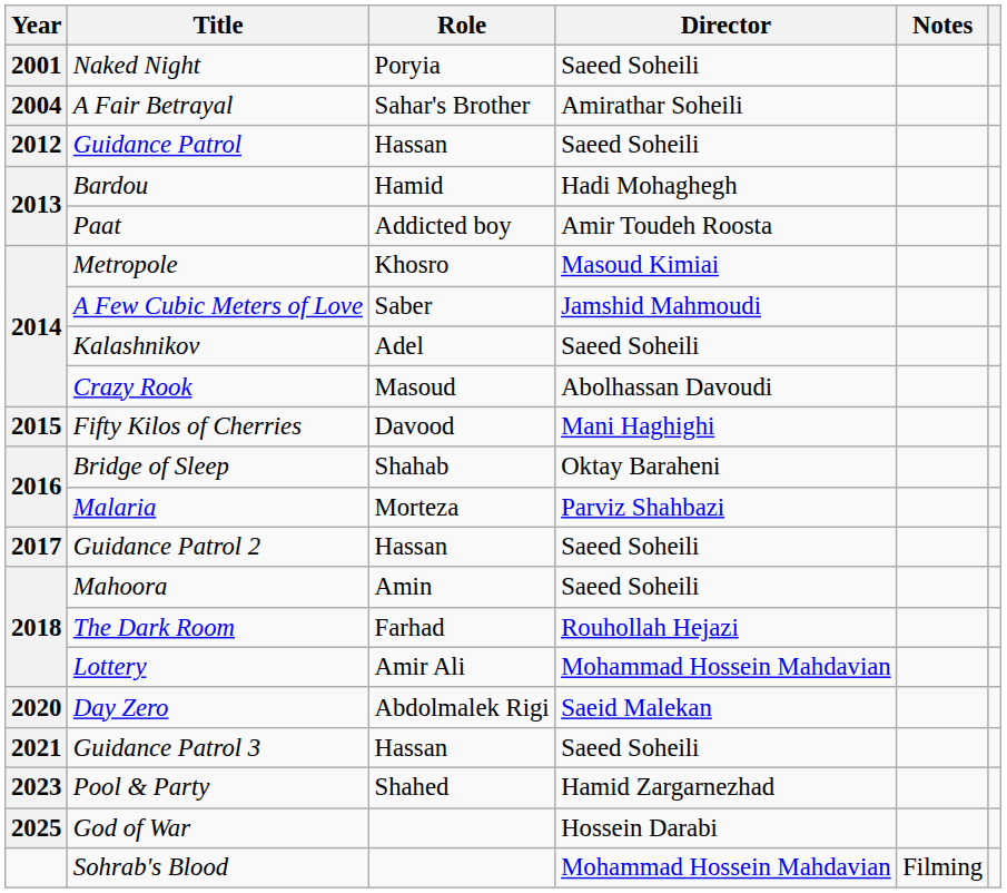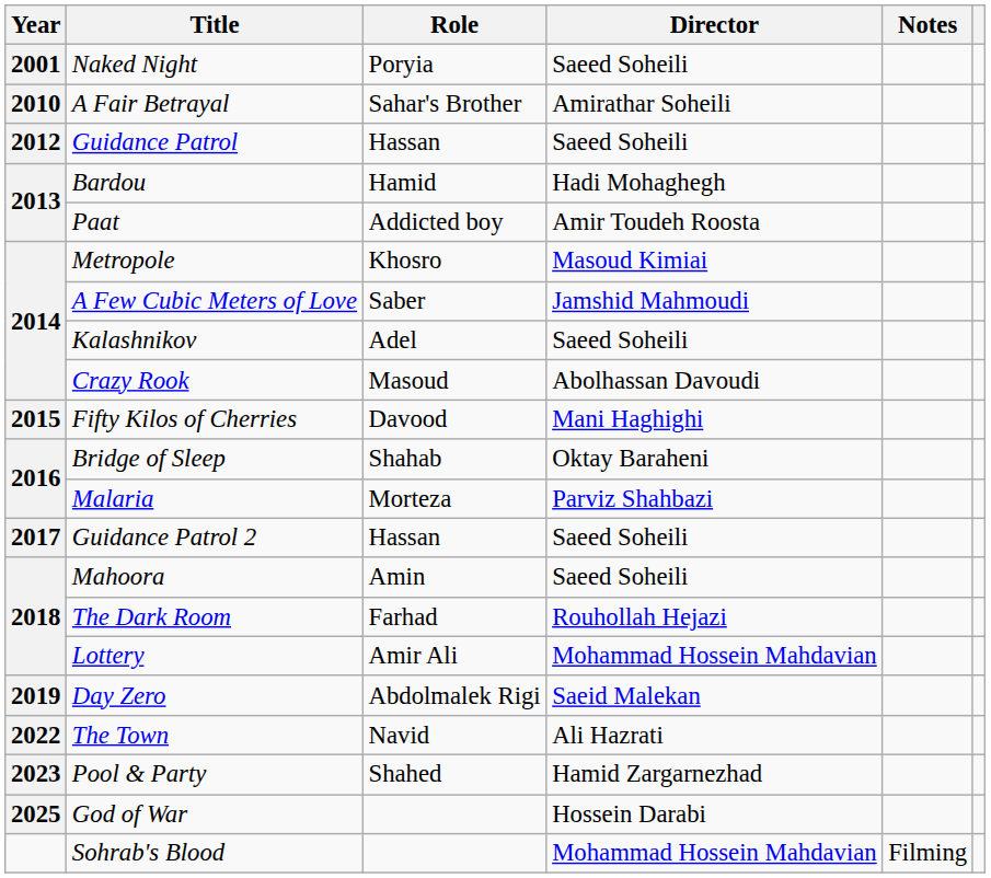A Fair Betrayal | Year: 2004 -> 2010
Day Zero | Year: 2020 -> 2019
- row: 2021 | Guidance Patrol 3 | Hassan | Saeed Soheili
+ row: 2022 | The Town | Navid | Ali Hazrati
